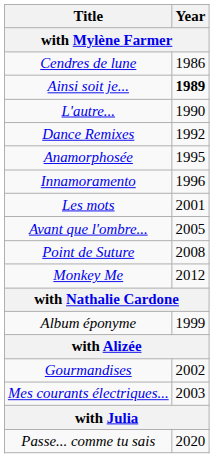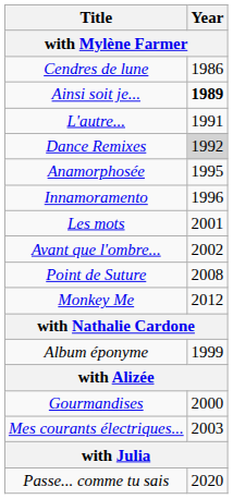L'autre... | Year: 1990 -> 1991
Dance Remixes | Year: no background -> lightgrey background
Avant que l'ombre... | Year: 2005 -> 2002
Gourmandises | Year: 2002 -> 2000
